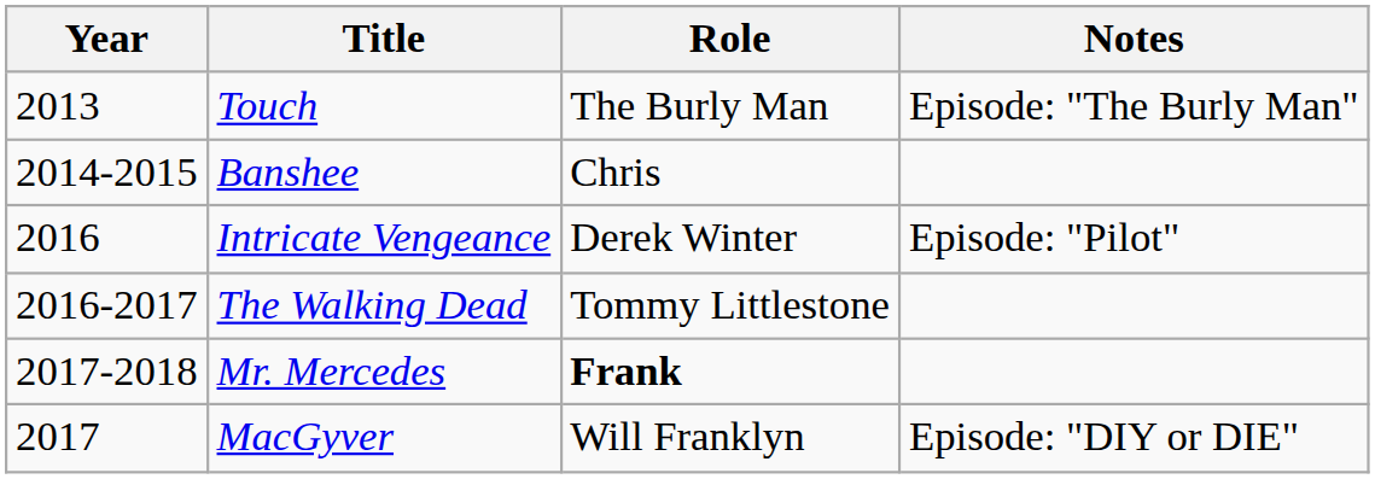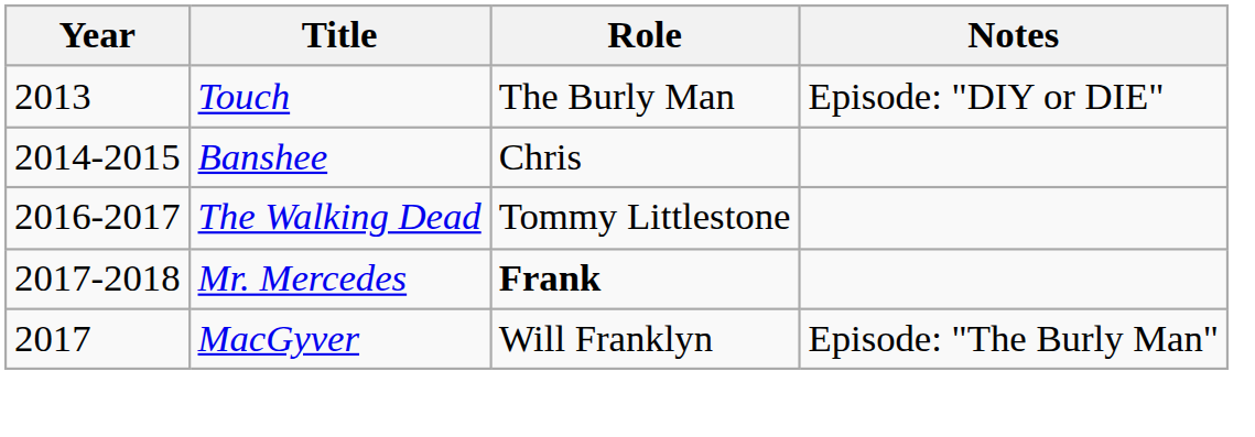Touch | Notes: Episode: "The Burly Man" -> Episode: "DIY or DIE"
- row: 2016 | Intricate Vengeance | Derek Winter | Episode: "Pilot"
MacGyver | Notes: Episode: "DIY or DIE" -> Episode: "The Burly Man"
